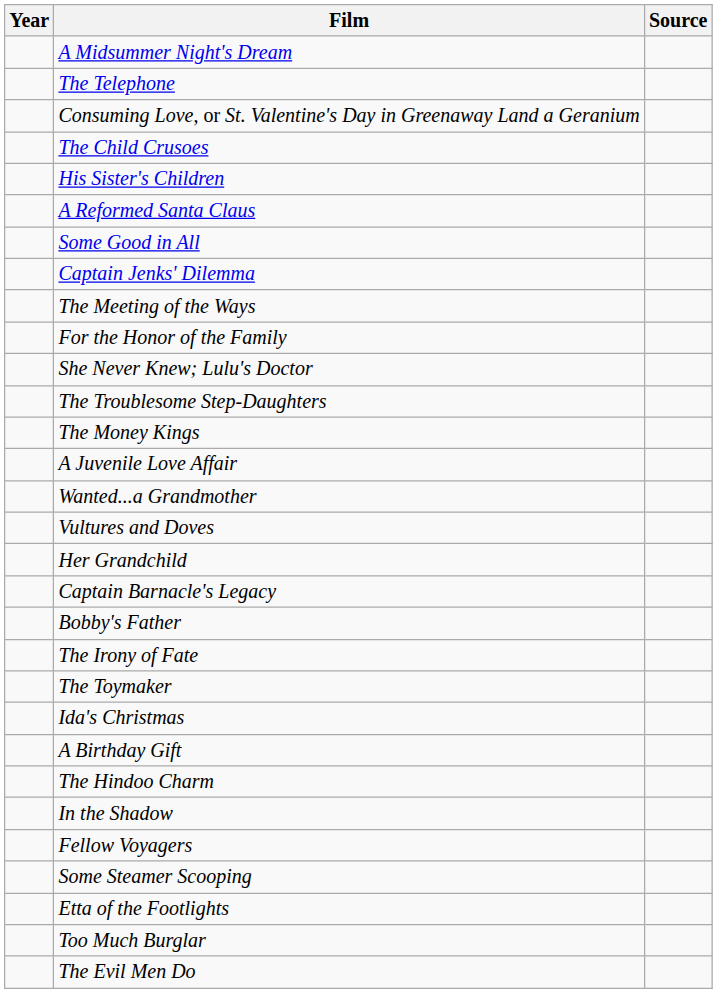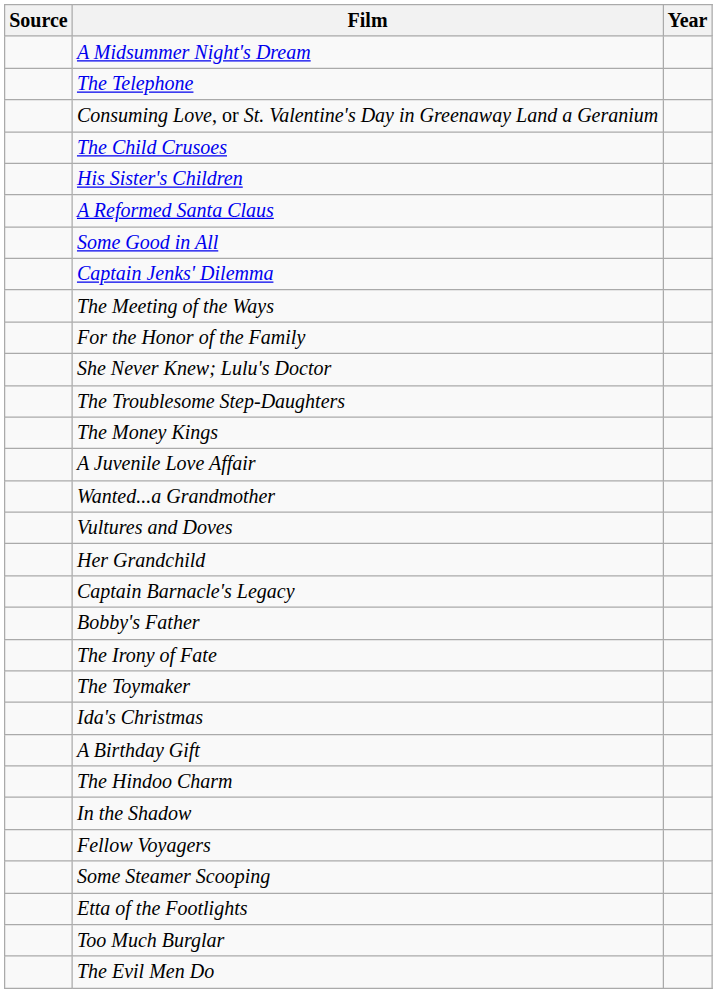columns swapped: Year <-> Source
